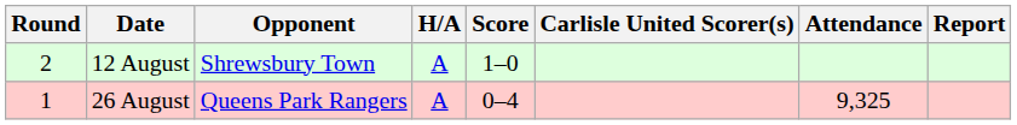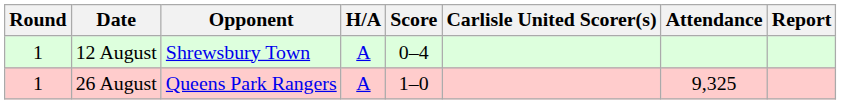12 August | Round: 2 -> 1
12 August | Score: 1–0 -> 0–4
26 August | Score: 0–4 -> 1–0
